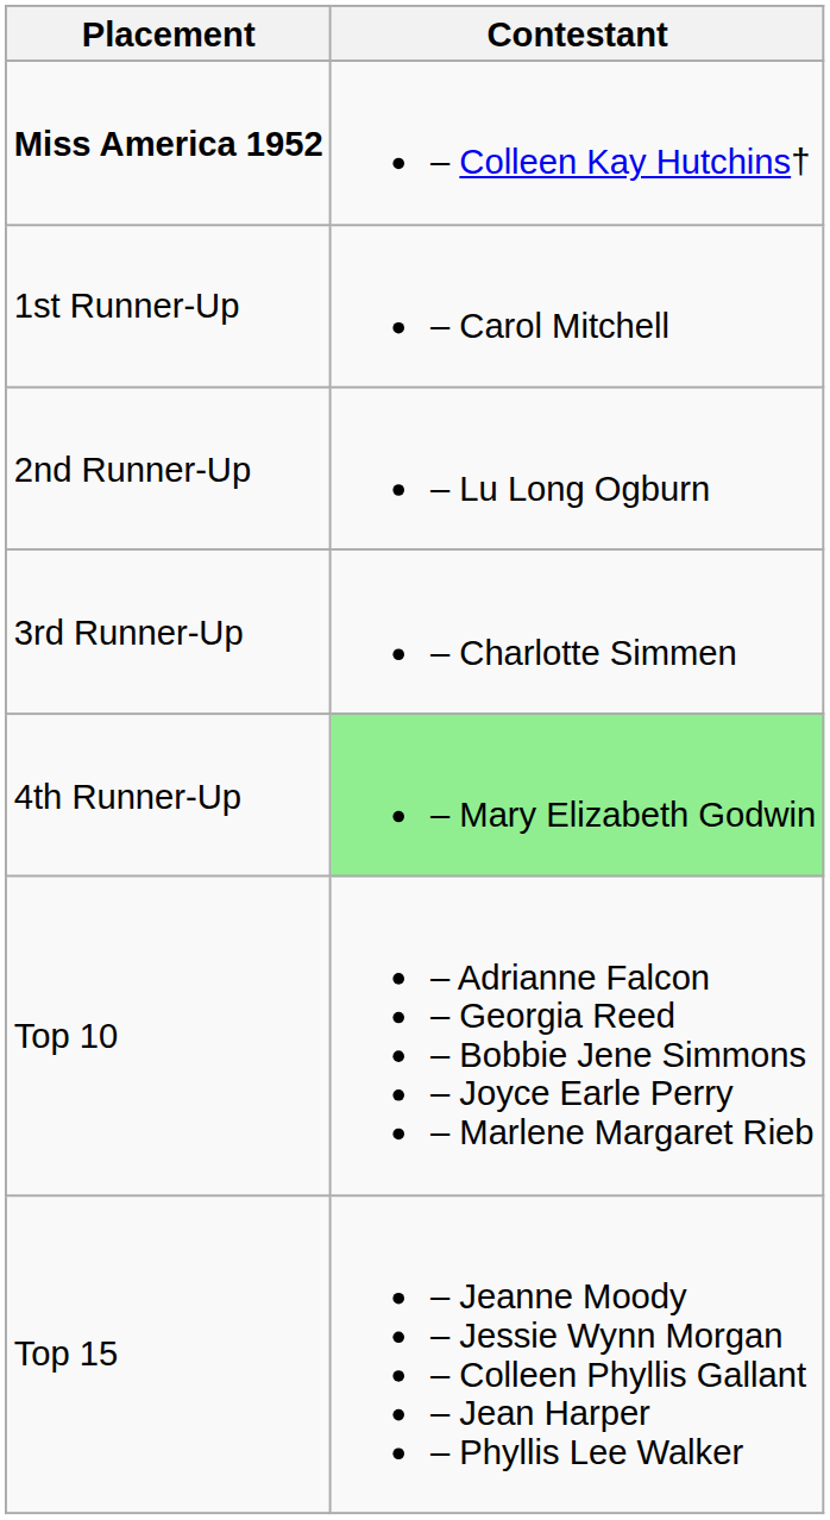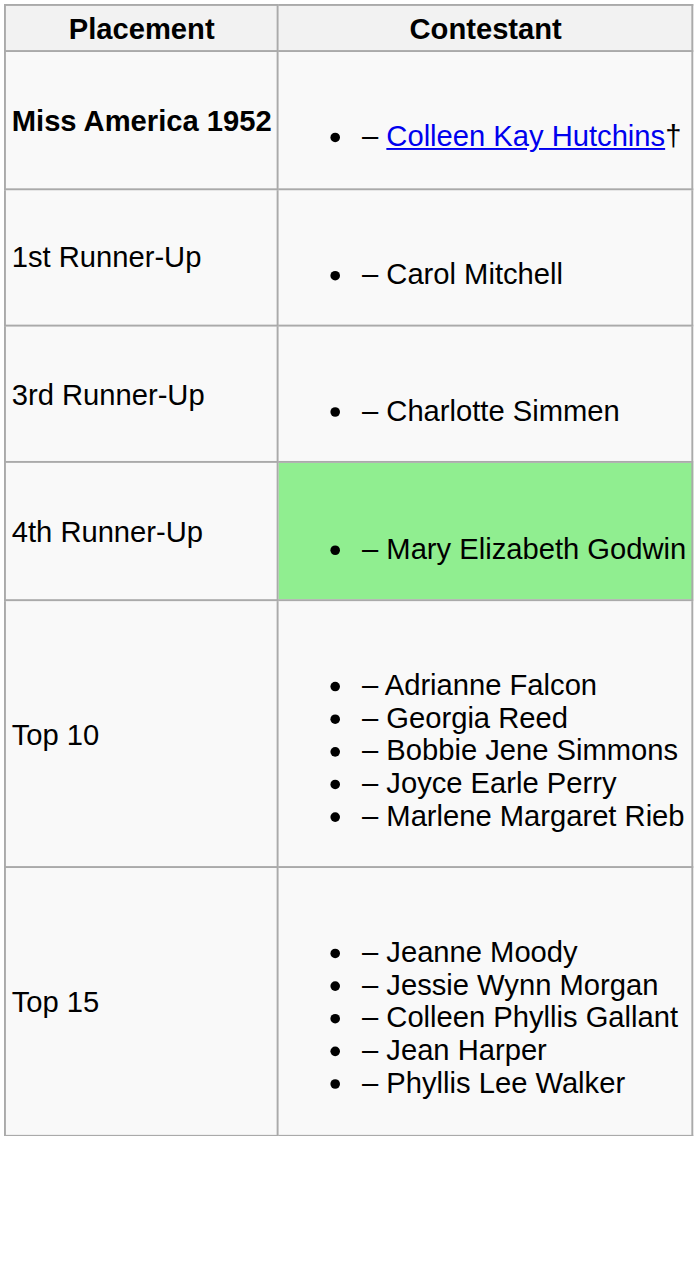- row: 2nd Runner-Up | – Lu Long Ogburn
